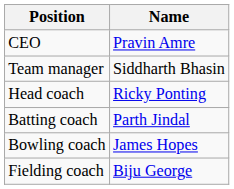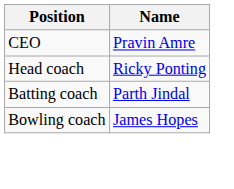- row: Team manager | Siddharth Bhasin
- row: Fielding coach | Biju George
